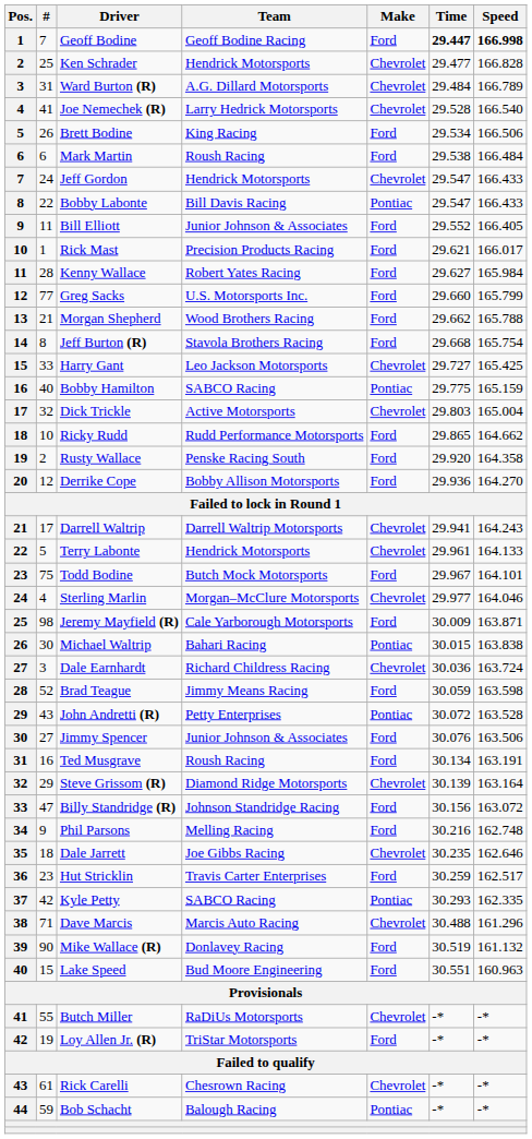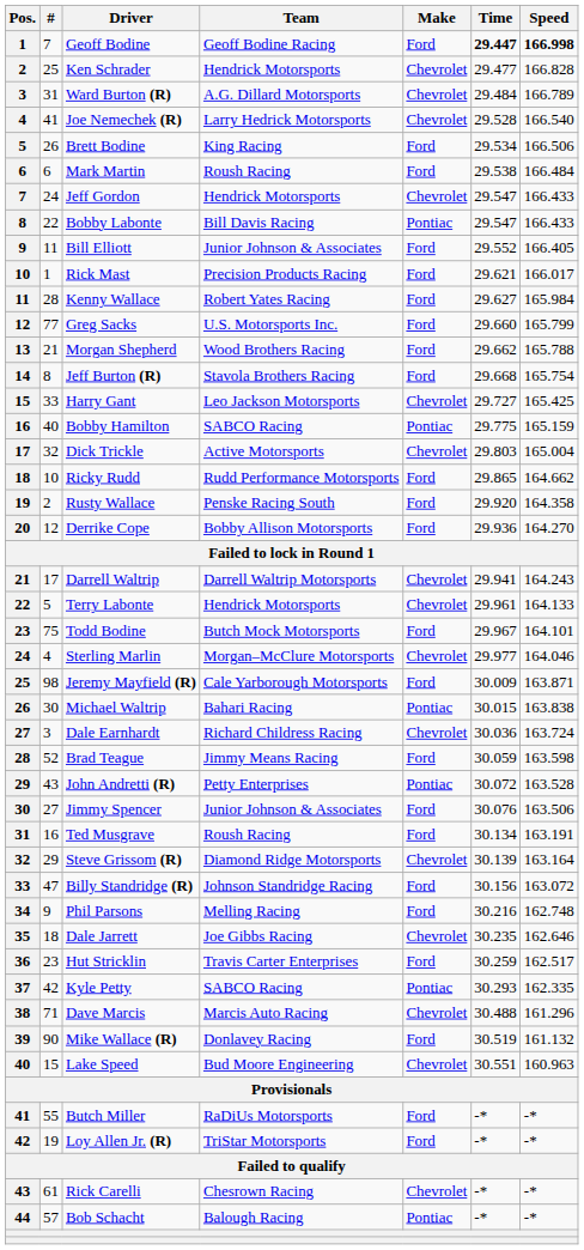Lake Speed | Make: Ford -> Chevrolet
Butch Miller | Make: Chevrolet -> Ford
Bob Schacht | #: 59 -> 57
